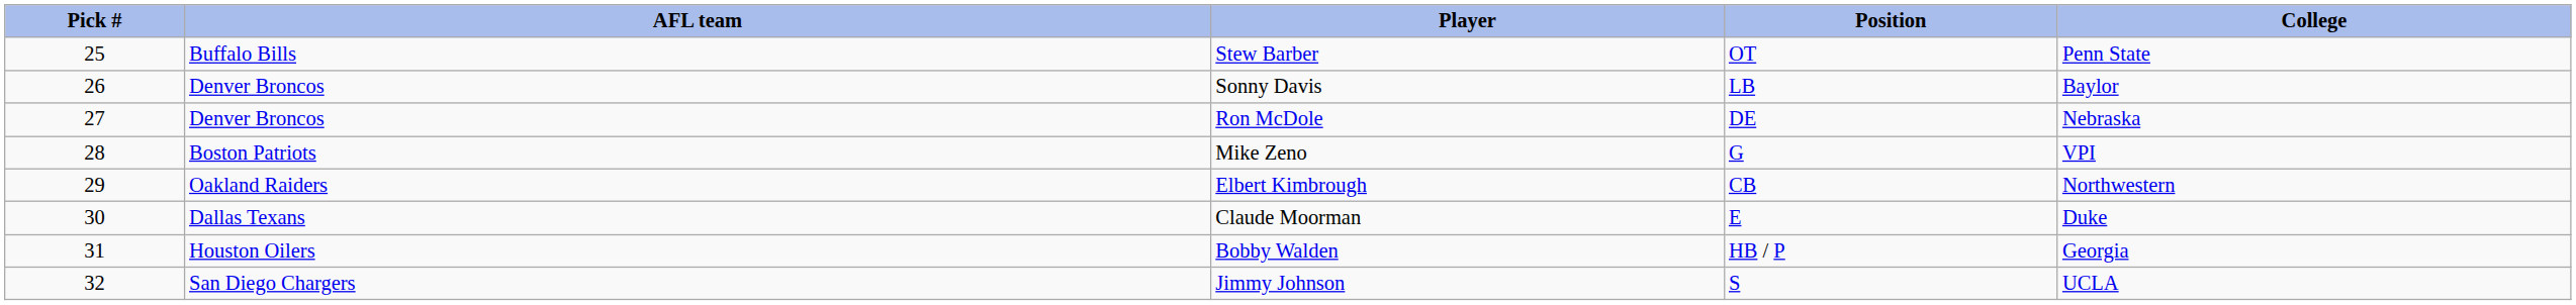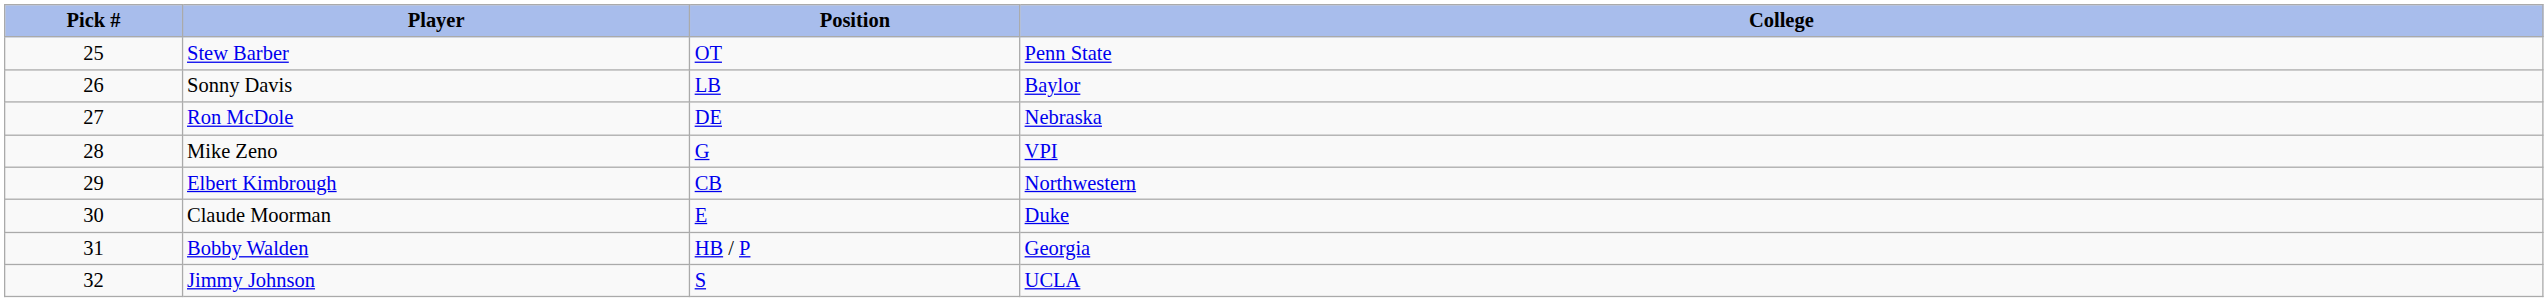- column: AFL team | Buffalo Bills | Denver Broncos | Denver Broncos | Boston Patriots | Oakland Raiders | Dallas Texans | Houston Oilers | San Diego Chargers
